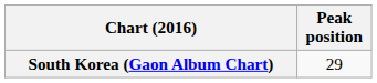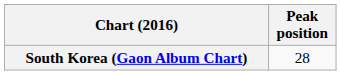South Korea (Gaon Album Chart) | Peak position: 29 -> 28
